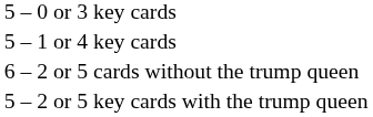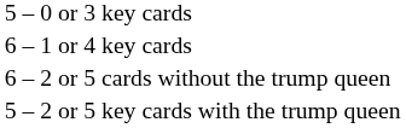– 1 or 4 key cards | column 1: 5 -> 6
